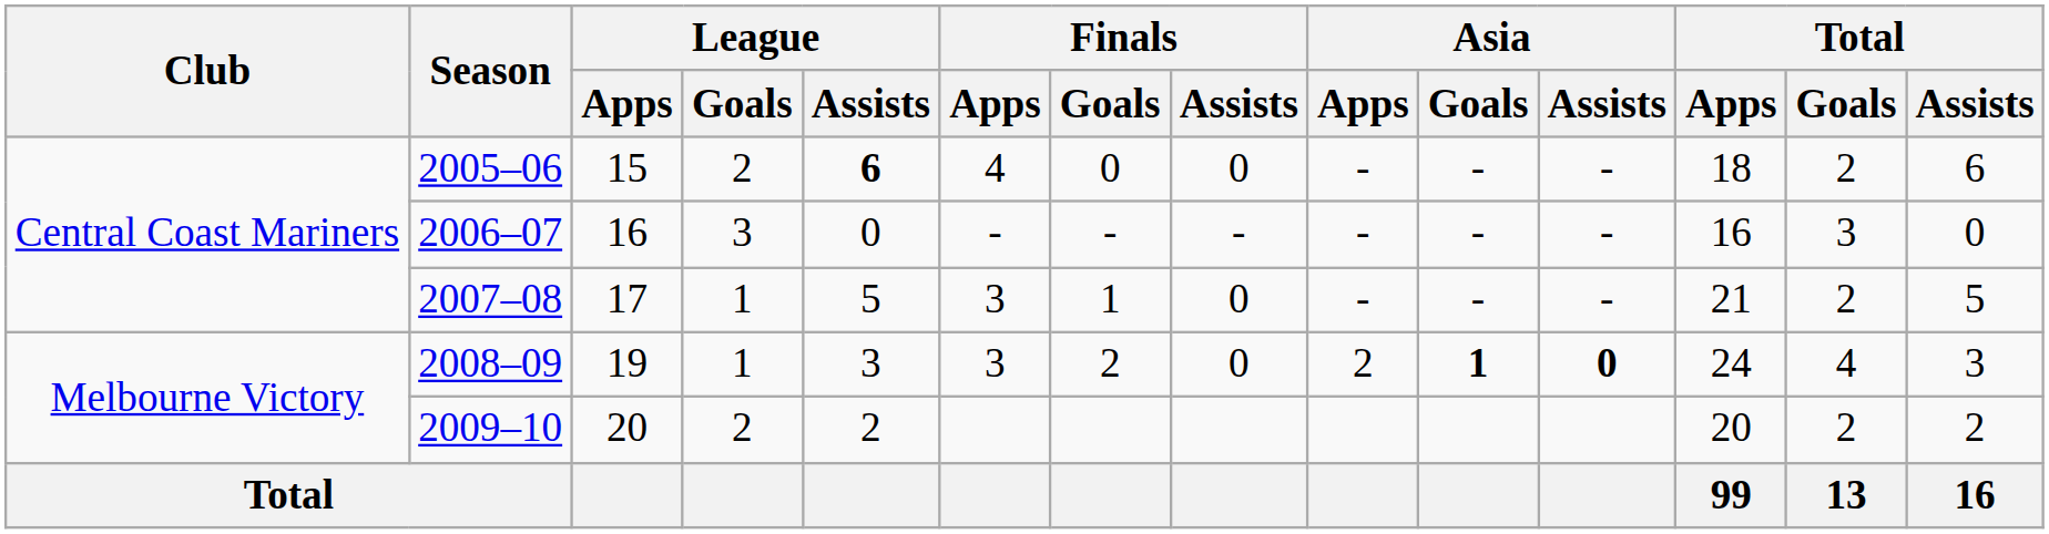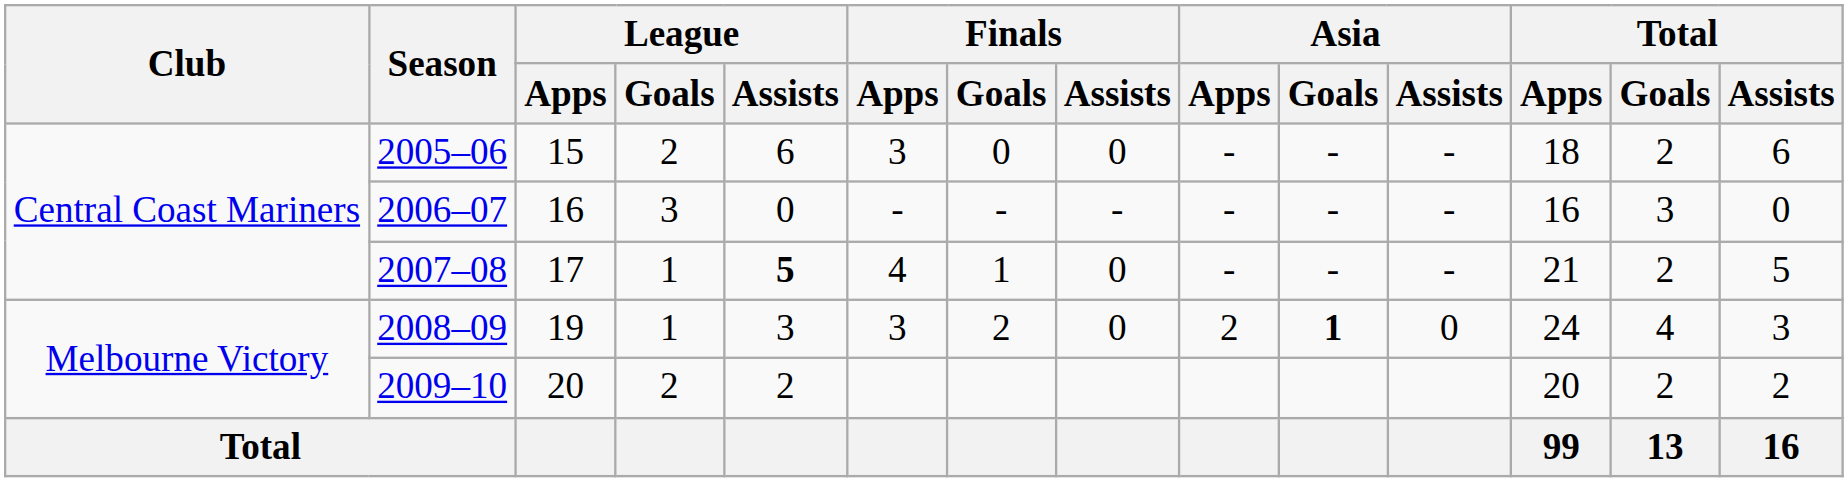2005–06 | League / Assists: bold -> normal
2005–06 | Finals / Apps: 4 -> 3
2007–08 | League / Assists: normal -> bold
2007–08 | Finals / Apps: 3 -> 4
2008–09 | Asia / Assists: bold -> normal
